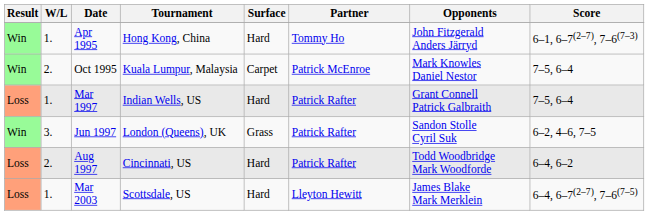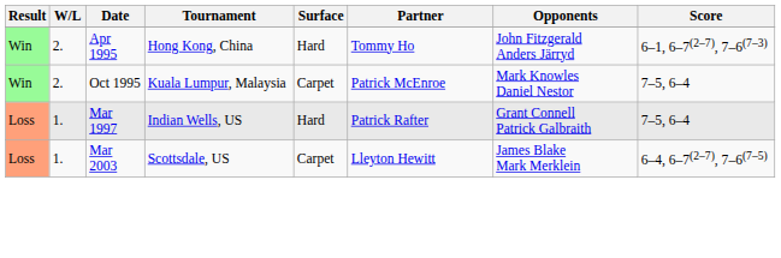Apr 1995 | W/L: 1. -> 2.
- row: Win | 3. | Jun 1997 | London (Queens), UK | Grass | Patrick Rafter | Sandon Stolle Cyril Suk | 6–2, 4–6, 7–5
- row: Loss | 2. | Aug 1997 | Cincinnati, US | Hard | Patrick Rafter | Todd Woodbridge Mark Woodforde | 6–4, 6–2
Mar 2003 | Surface: Hard -> Carpet
